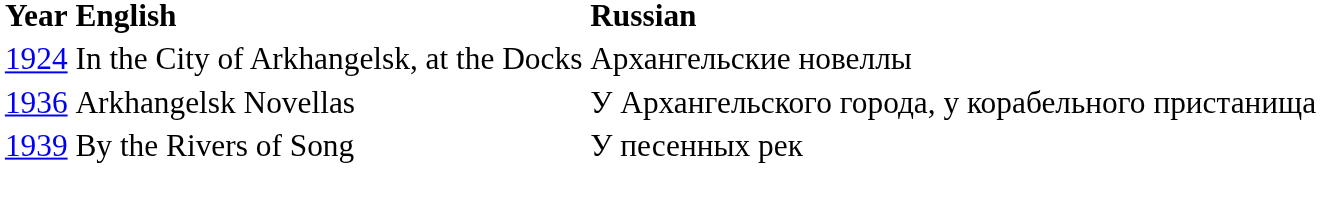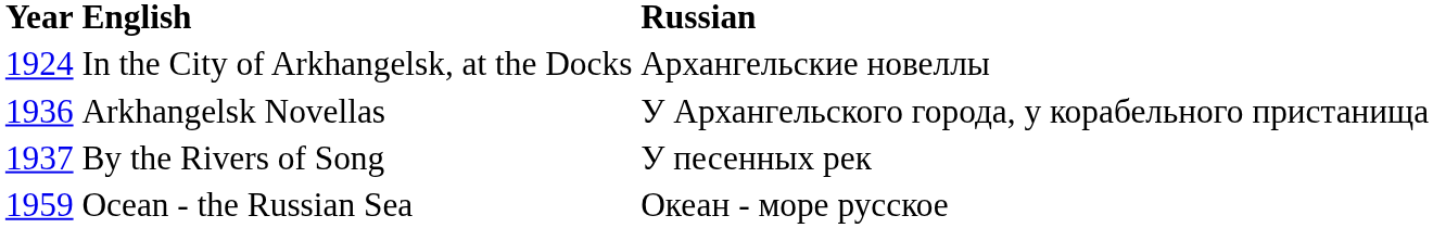By the Rivers of Song | Year: 1939 -> 1937
+ row: 1959 | Ocean - the Russian Sea | Океан - море русское
